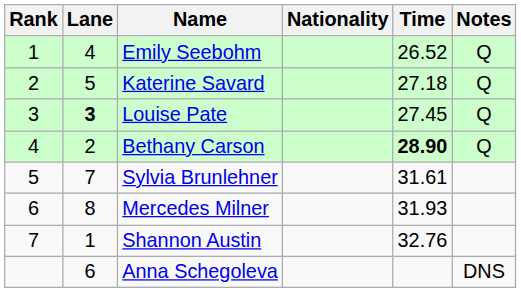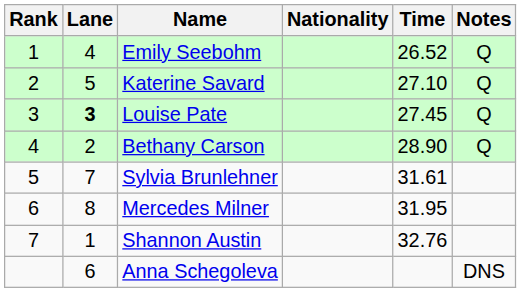Katerine Savard | Time: 27.18 -> 27.10
Bethany Carson | Time: bold -> normal
Mercedes Milner | Time: 31.93 -> 31.95
